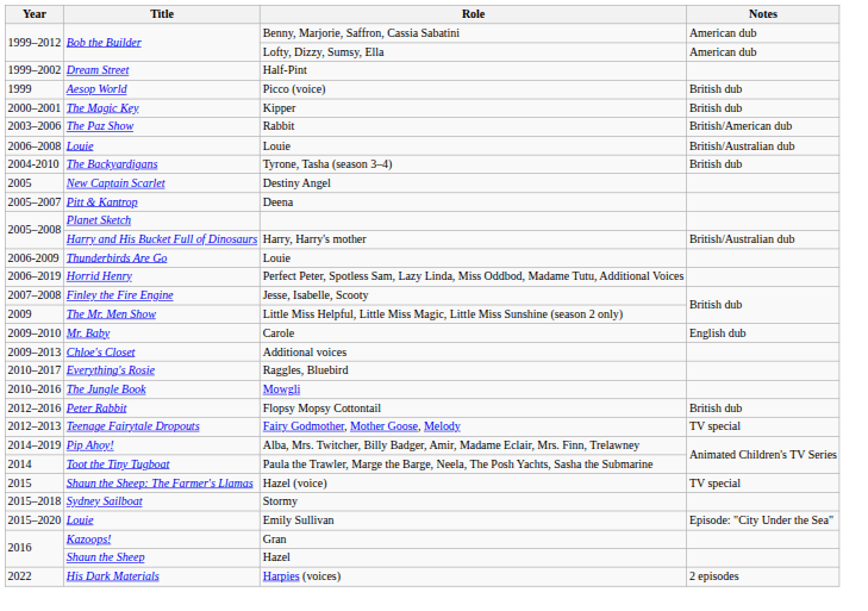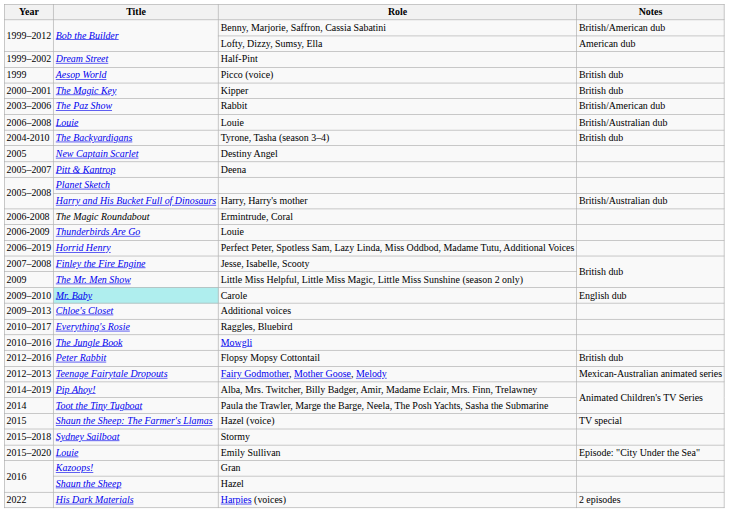Benny, Marjorie, Saffron, Cassia Sabatini | Notes: American dub -> British/American dub
+ row: 2006-2008 | The Magic Roundabout | Ermintrude, Coral
Carole | Title: no background -> paleturquoise background
Fairy Godmother, Mother Goose, Melody | Notes: TV special -> Mexican-Australian animated series
